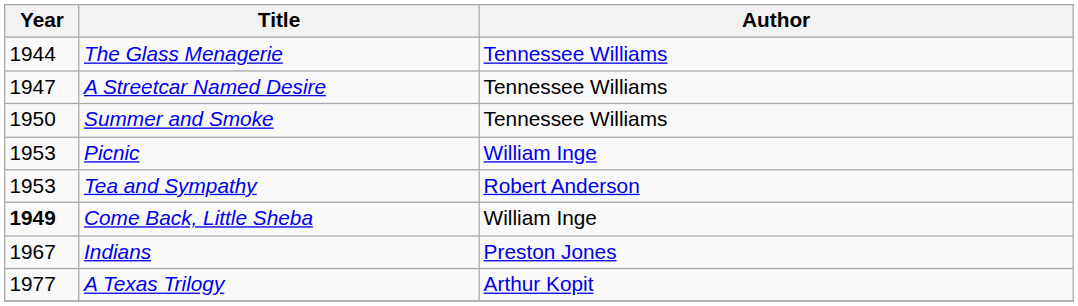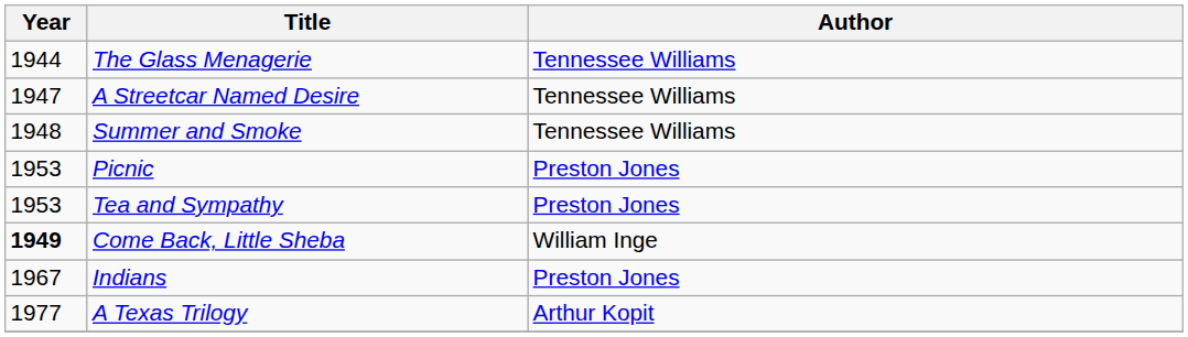Summer and Smoke | Year: 1950 -> 1948
Picnic | Author: William Inge -> Preston Jones
Tea and Sympathy | Author: Robert Anderson -> Preston Jones
